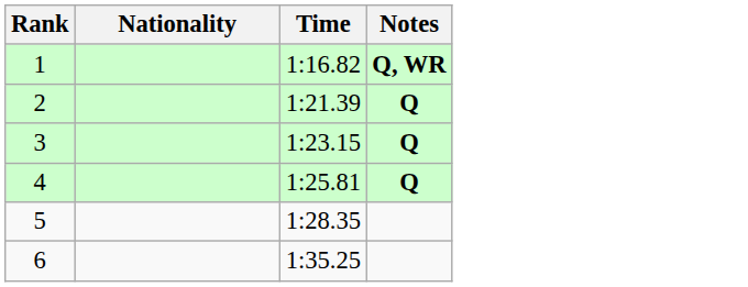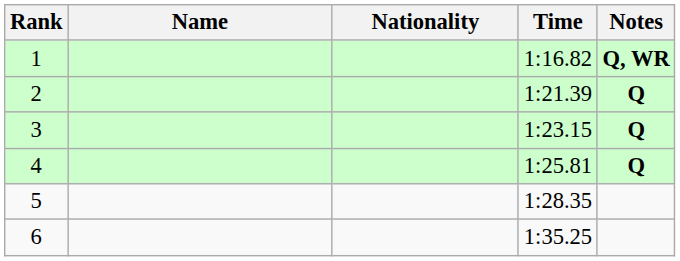+ column: Name
